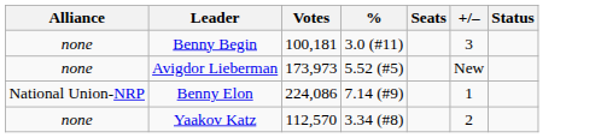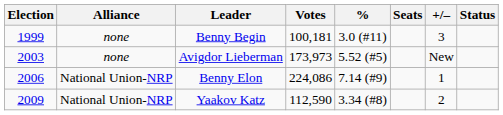+ column: Election | 1999 | 2003 | 2006 | 2009
Yaakov Katz | Alliance: none -> National Union-NRP
Yaakov Katz | Votes: 112,570 -> 112,590
